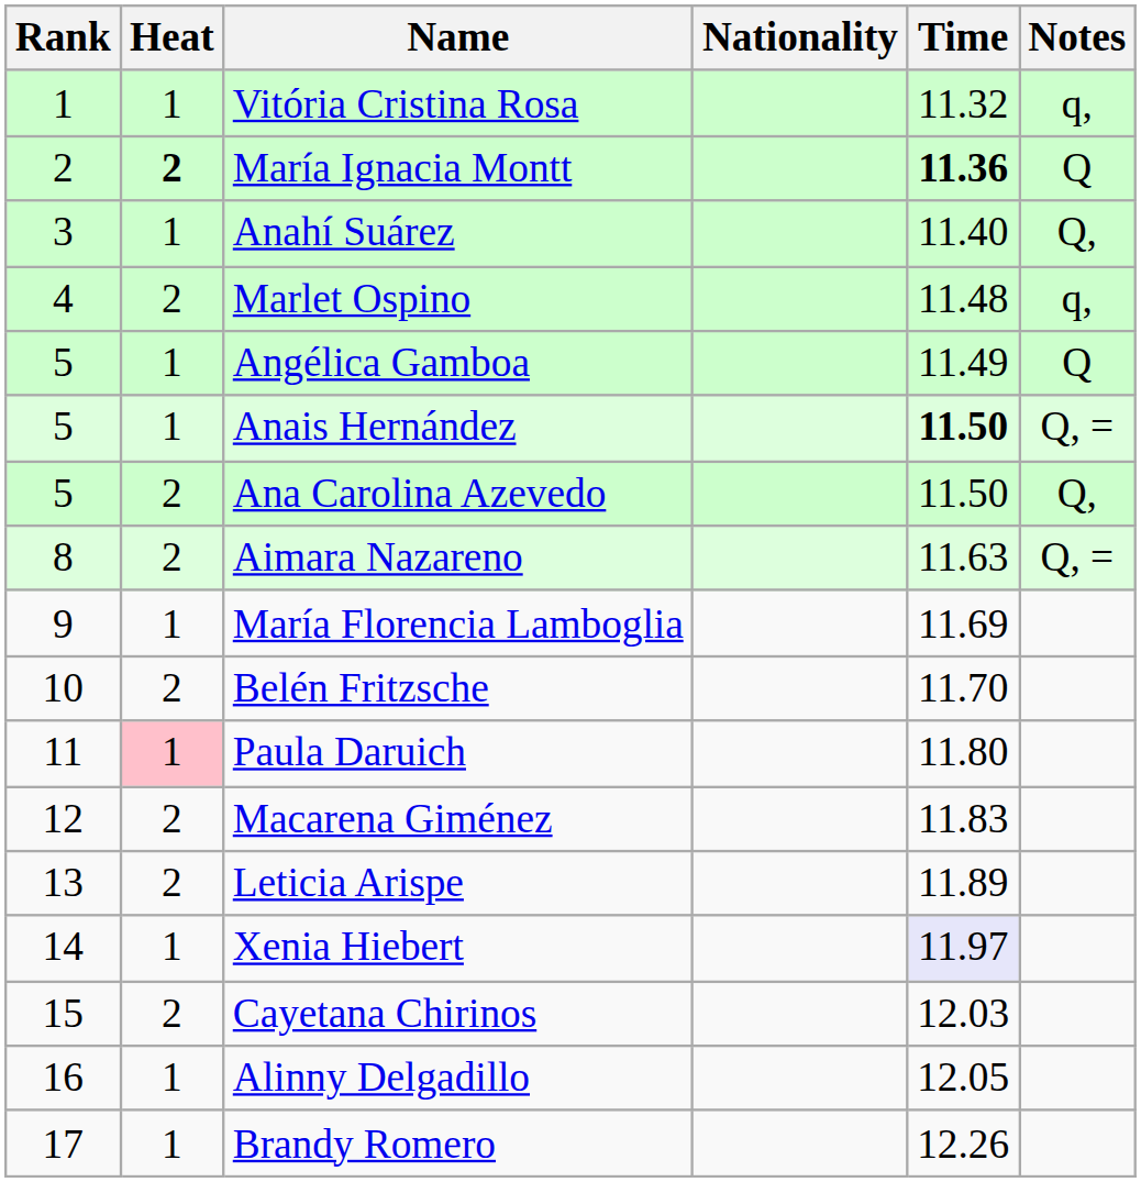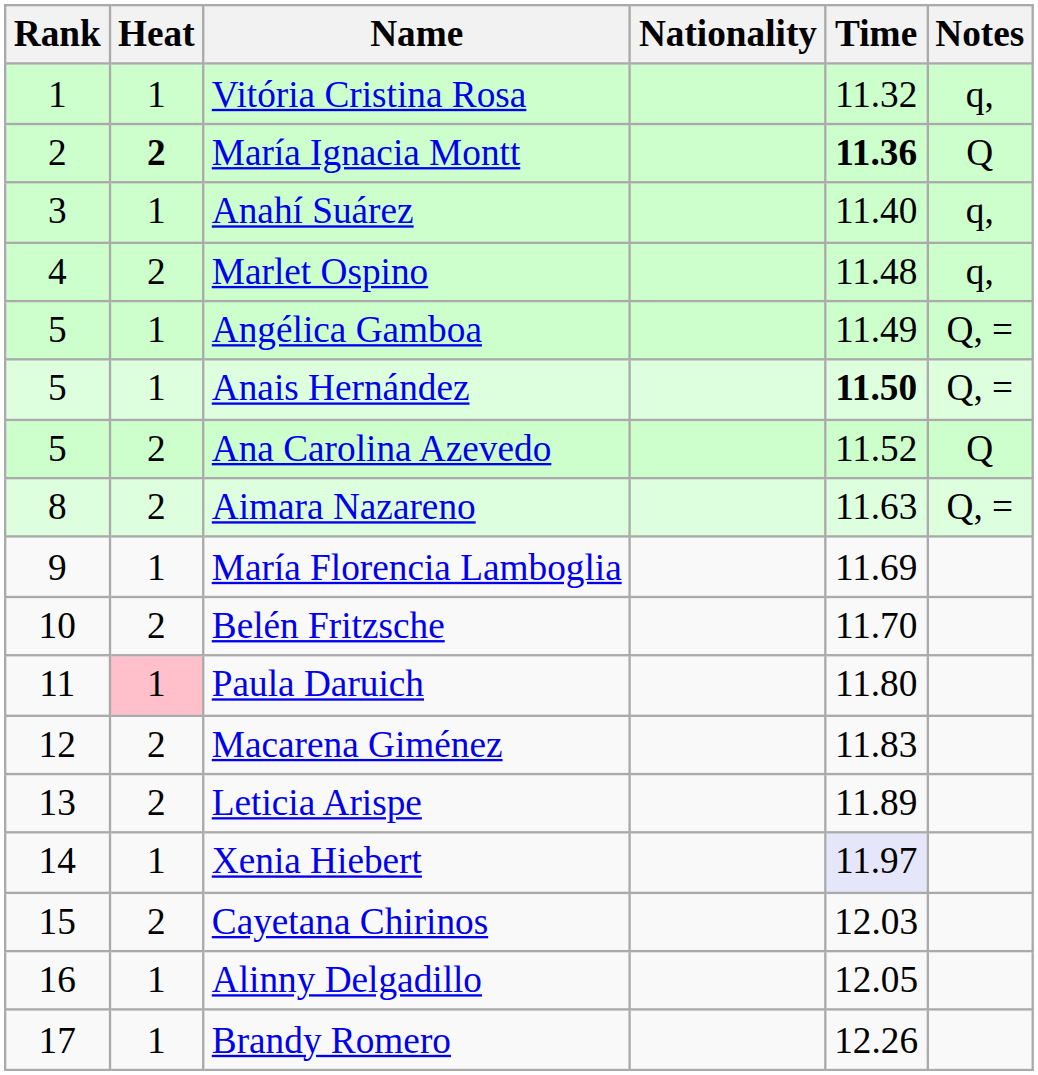Anahí Suárez | Notes: Q, -> q,
Angélica Gamboa | Notes: Q -> Q, =
Ana Carolina Azevedo | Time: 11.50 -> 11.52
Ana Carolina Azevedo | Notes: Q, -> Q
